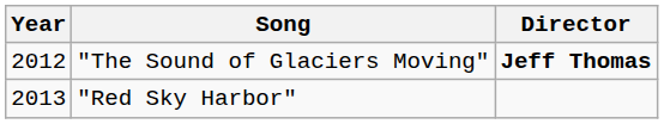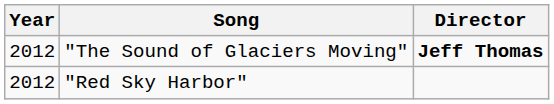"Red Sky Harbor" | Year: 2013 -> 2012
